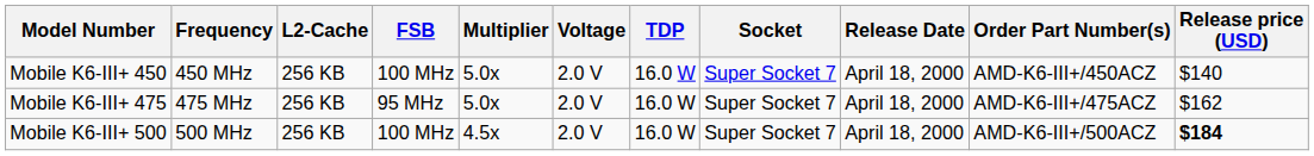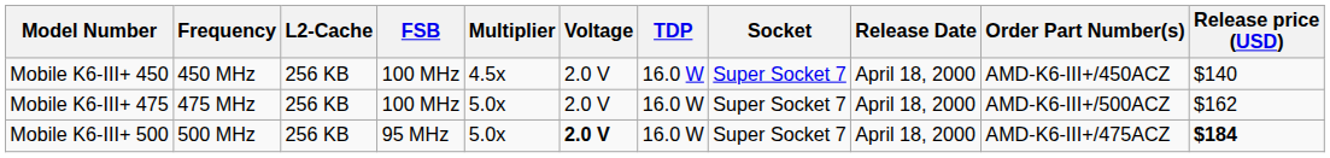Mobile K6-III+ 450 | Multiplier: 5.0x -> 4.5x
Mobile K6-III+ 475 | FSB: 95 MHz -> 100 MHz
Mobile K6-III+ 475 | Order Part Number(s): AMD-K6-III+/475ACZ -> AMD-K6-III+/500ACZ
Mobile K6-III+ 500 | FSB: 100 MHz -> 95 MHz
Mobile K6-III+ 500 | Multiplier: 4.5x -> 5.0x
Mobile K6-III+ 500 | Voltage: normal -> bold
Mobile K6-III+ 500 | Order Part Number(s): AMD-K6-III+/500ACZ -> AMD-K6-III+/475ACZ
